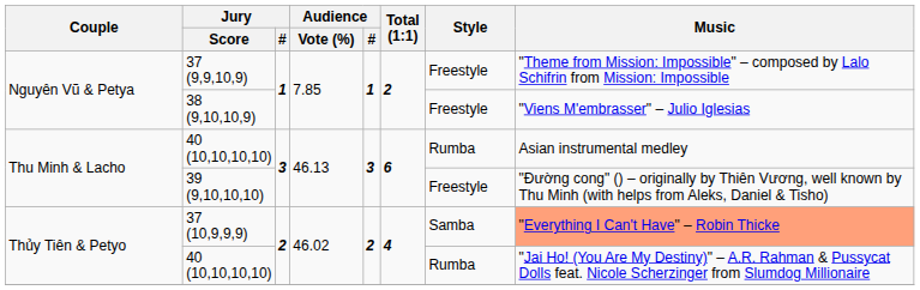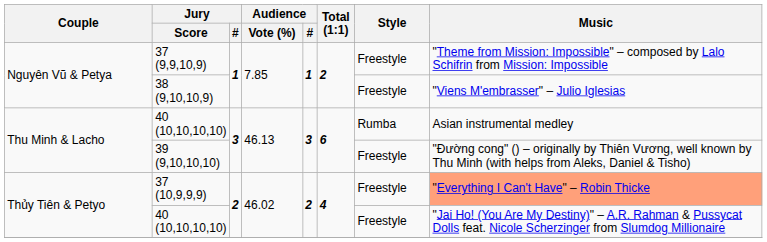37 (10,9,9,9) | Style: Samba -> Freestyle
Thủy Tiên & Petyo / 40 (10,10,10,10) | Style: Rumba -> Freestyle
